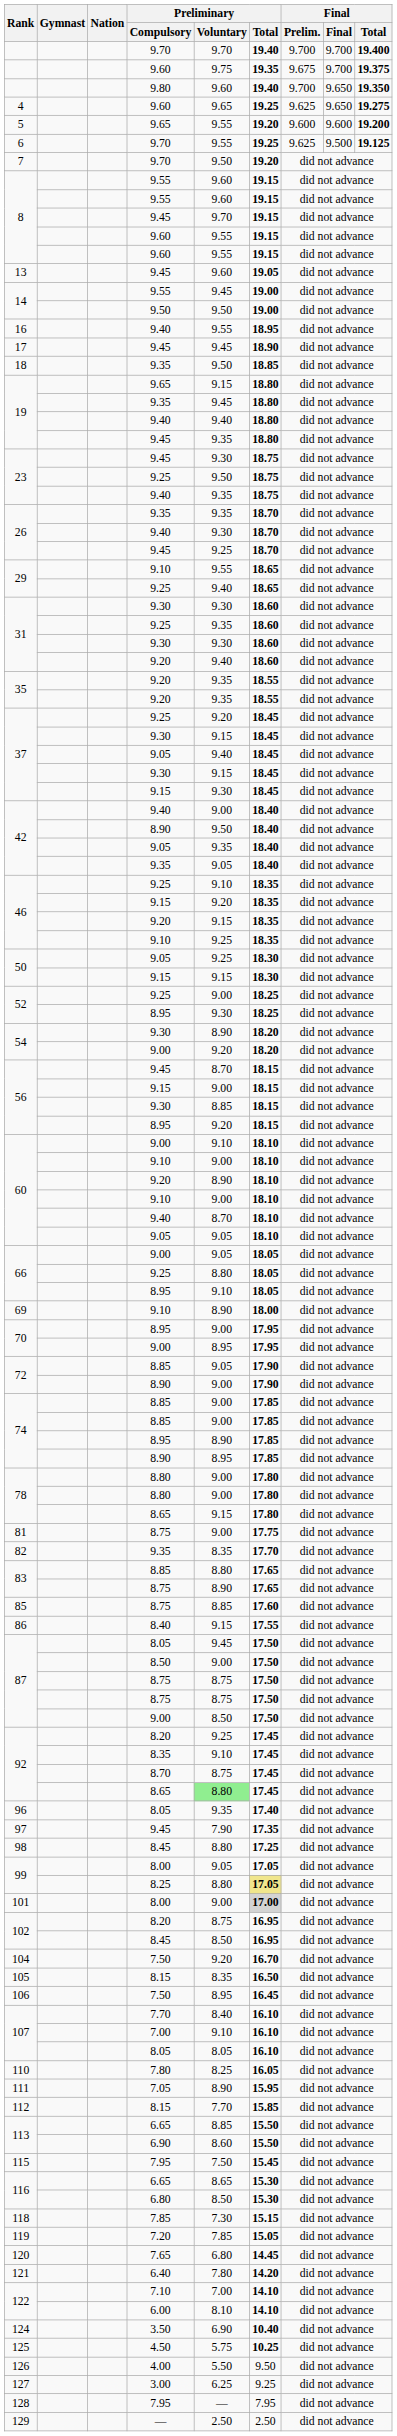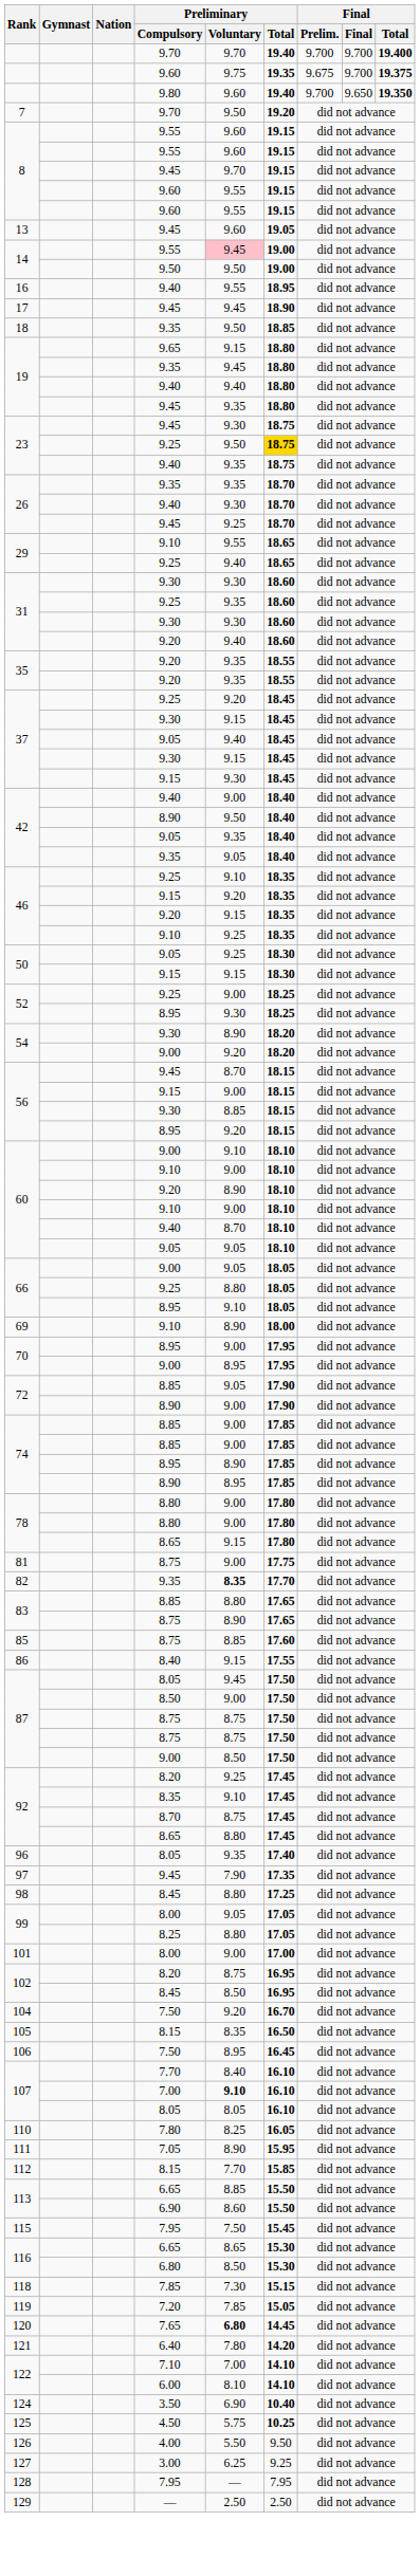- row: 4 | 9.60 | 9.65 | 19.25 | 9.625 | 9.650 | 19.275
- row: 5 | 9.65 | 9.55 | 19.20 | 9.600 | 9.600 | 19.200
- row: 6 | 9.70 | 9.55 | 19.25 | 9.625 | 9.500 | 19.125
14 / 9.55 | Preliminary / Voluntary: no background -> pink background
23 / 9.25 | Preliminary / Total: no background -> gold background
82 | Preliminary / Voluntary: normal -> bold
92 / 8.65 | Preliminary / Voluntary: lightgreen background -> no background
99 / 8.25 | Preliminary / Total: khaki background -> no background
101 | Preliminary / Total: lightgrey background -> no background
107 / 7.00 | Preliminary / Voluntary: normal -> bold
120 | Preliminary / Voluntary: normal -> bold
